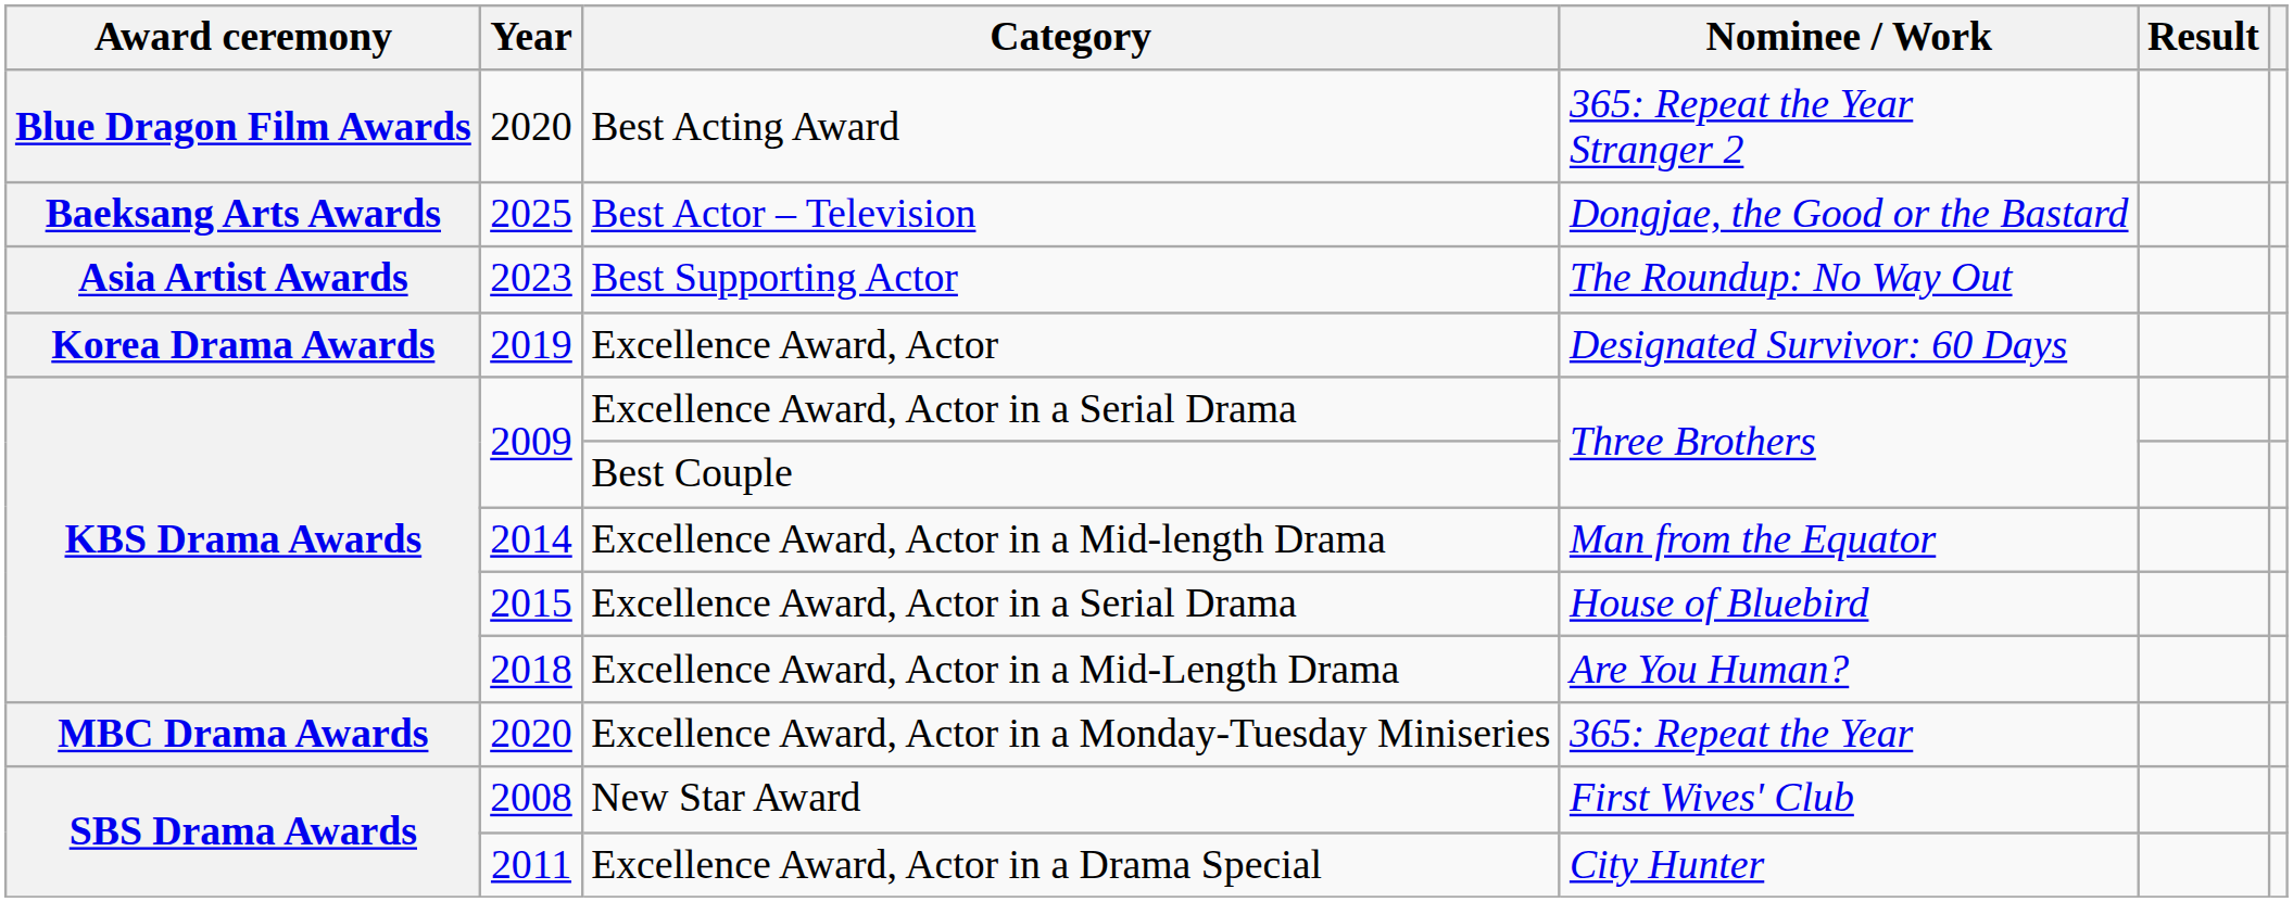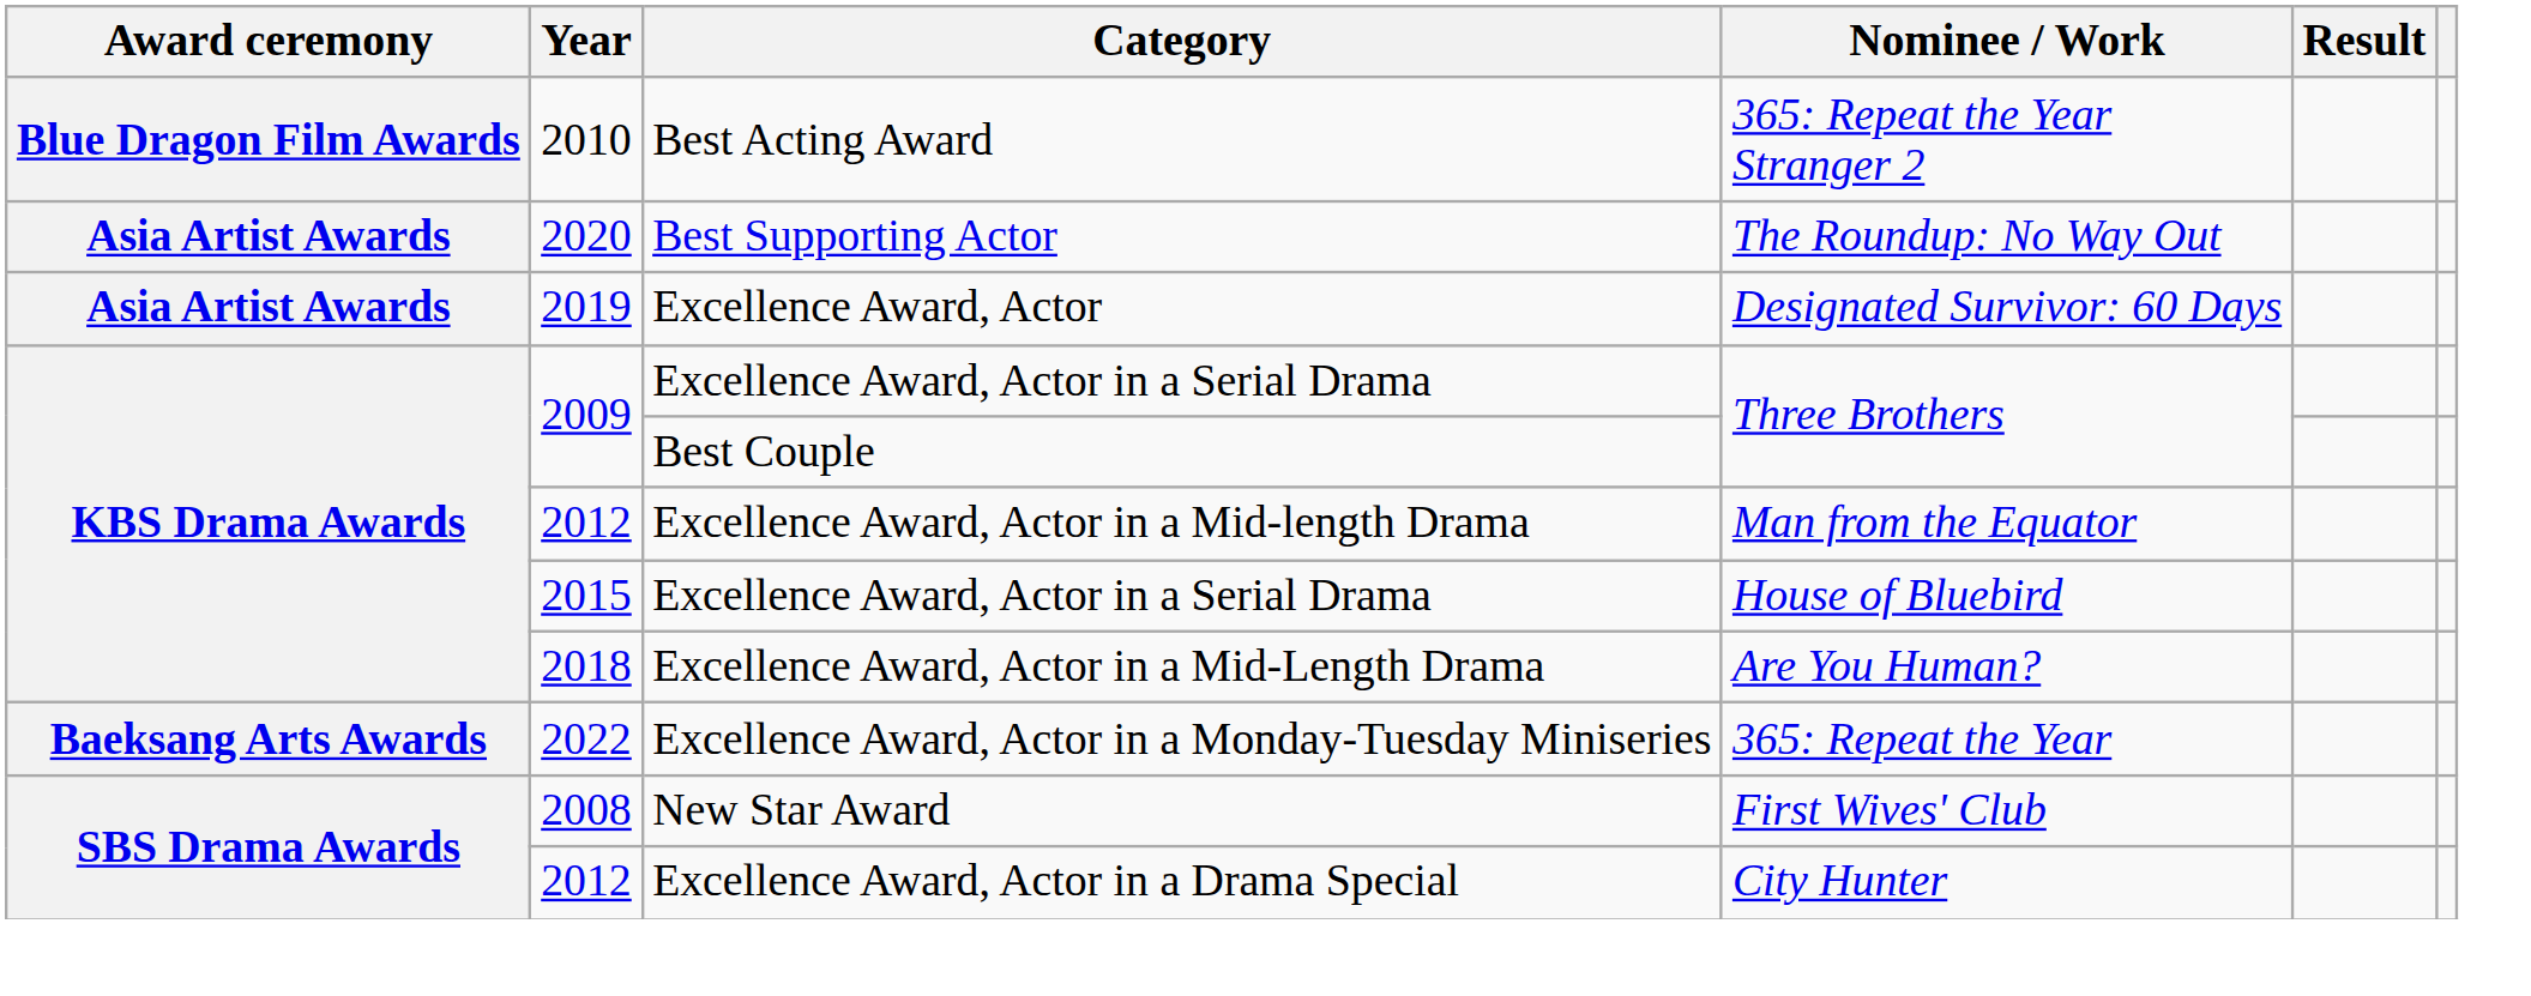Best Acting Award | Year: 2020 -> 2010
- row: Baeksang Arts Awards | 2025 | Best Actor – Television | Dongjae, the Good or the Bastard
Best Supporting Actor | Year: 2023 -> 2020
Excellence Award, Actor | Award ceremony: Korea Drama Awards -> Asia Artist Awards
Excellence Award, Actor in a Mid-length Drama | Year: 2014 -> 2012
Excellence Award, Actor in a Monday-Tuesday Miniseries | Award ceremony: MBC Drama Awards -> Baeksang Arts Awards
Excellence Award, Actor in a Monday-Tuesday Miniseries | Year: 2020 -> 2022
Excellence Award, Actor in a Drama Special | Year: 2011 -> 2012
